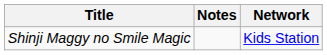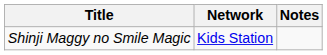columns swapped: Network <-> Notes
